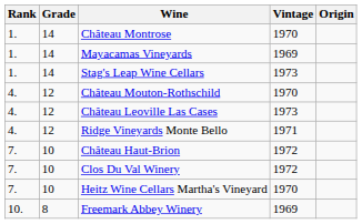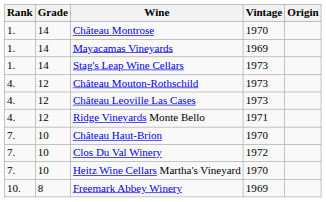Château Mouton-Rothschild | Vintage: 1970 -> 1973
Château Haut-Brion | Vintage: 1972 -> 1970
